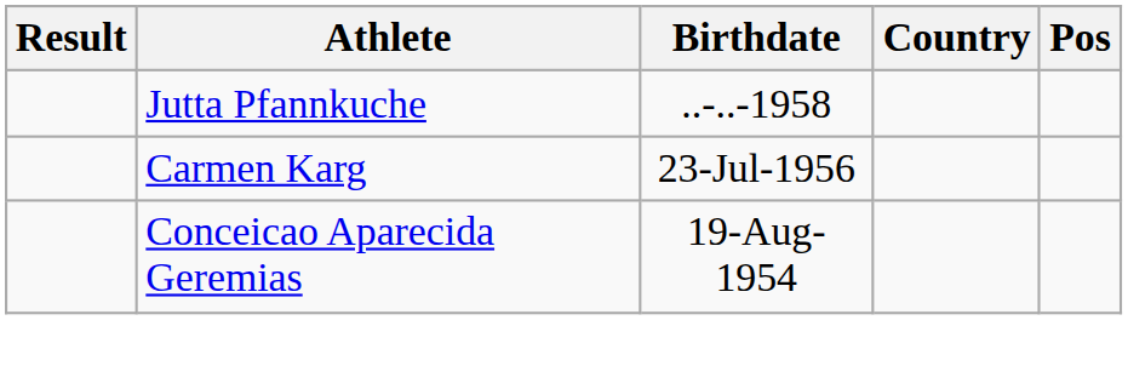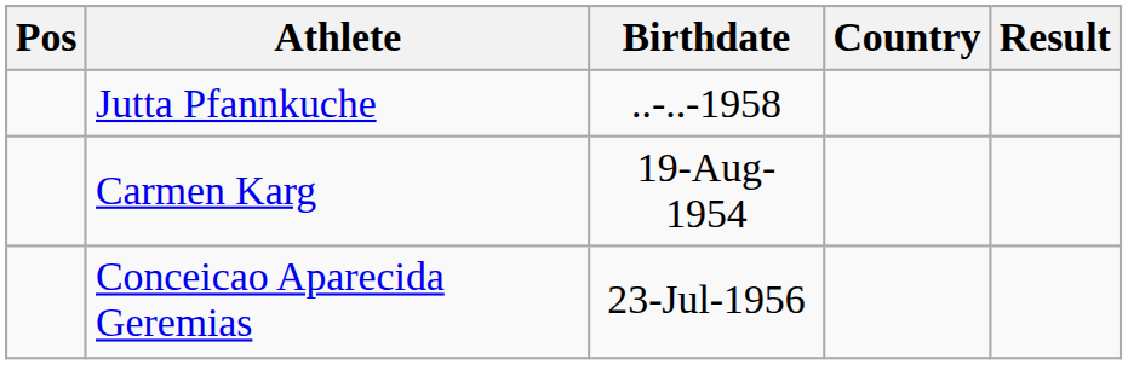columns swapped: Pos <-> Result
Carmen Karg | Birthdate: 23-Jul-1956 -> 19-Aug-1954
Conceicao Aparecida Geremias | Birthdate: 19-Aug-1954 -> 23-Jul-1956
